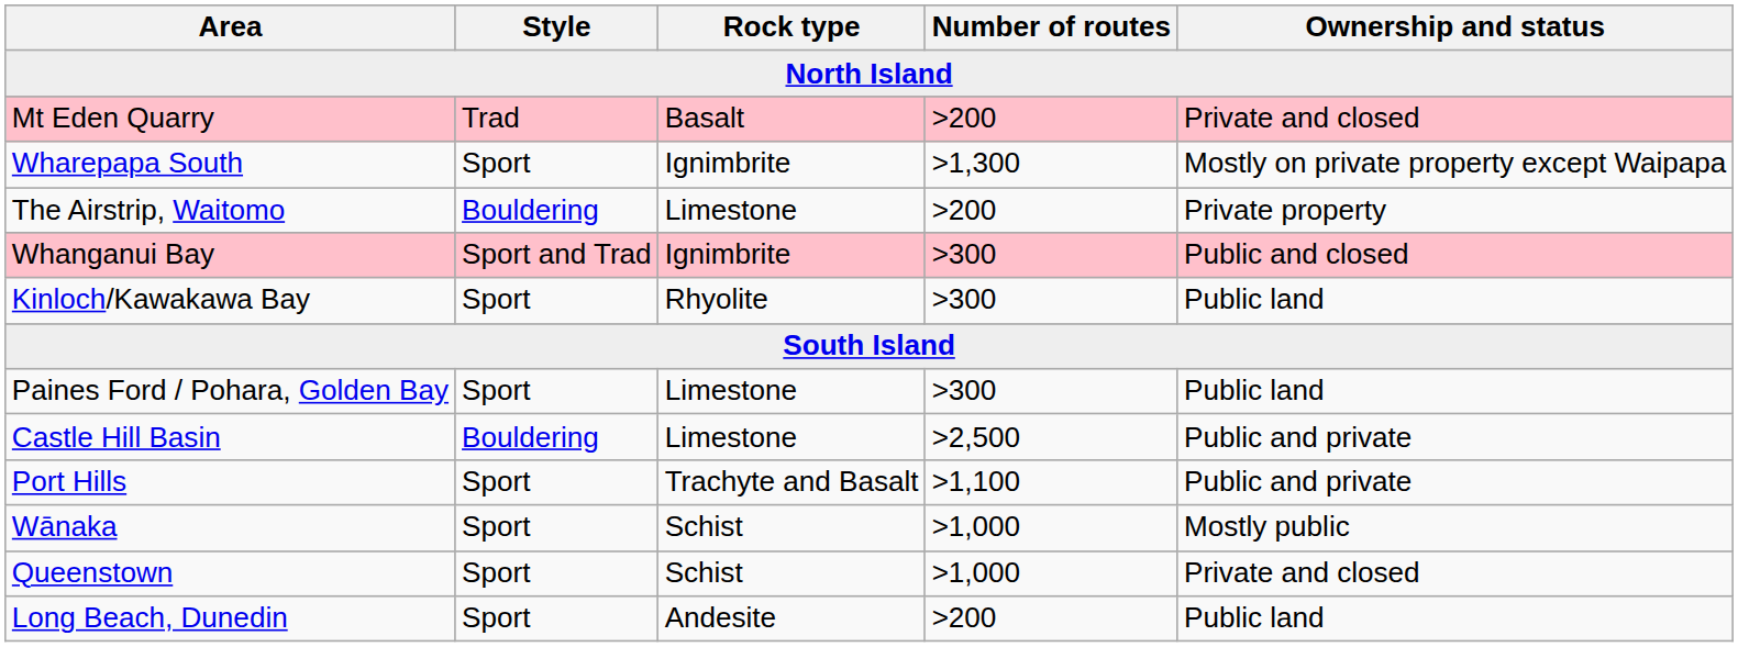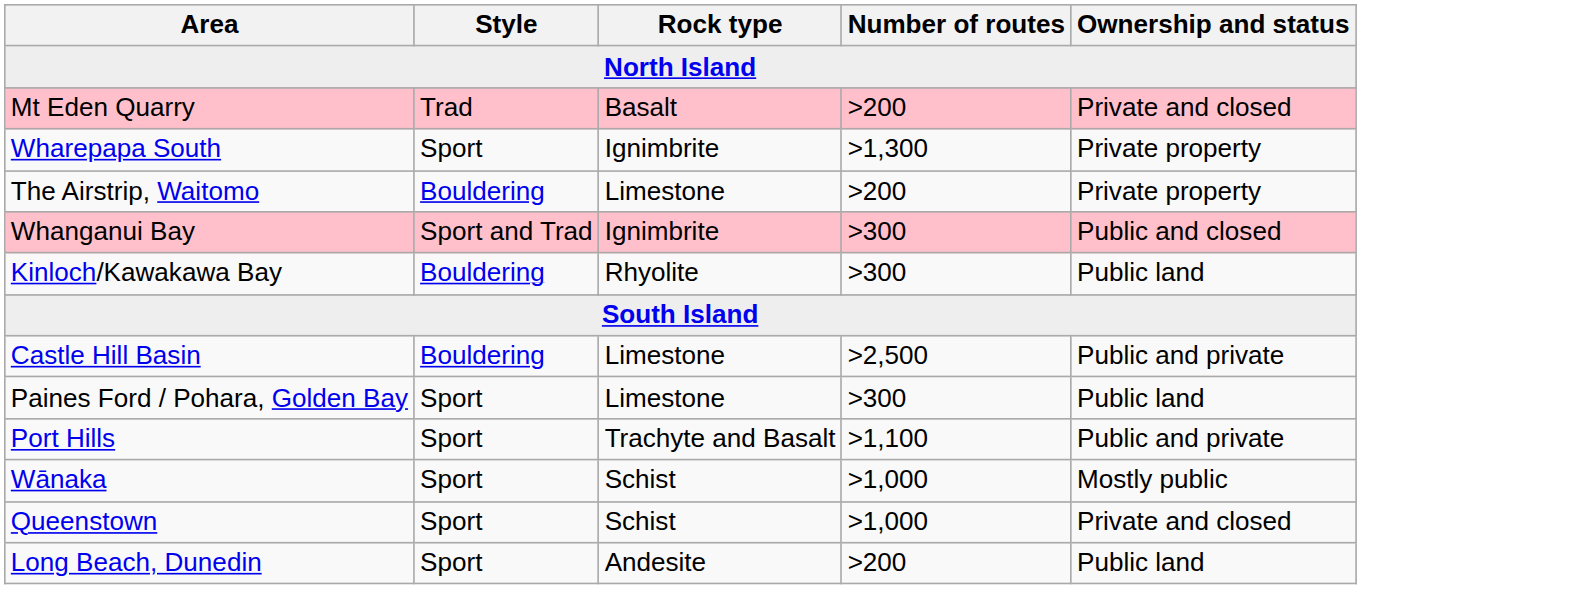Wharepapa South | Ownership and status: Mostly on private property except Waipapa -> Private property
Kinloch/Kawakawa Bay | Style: Sport -> Bouldering
rows swapped: Paines Ford / Pohara, Golden Bay <-> Castle Hill Basin
